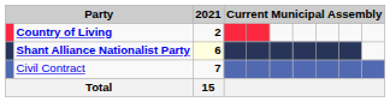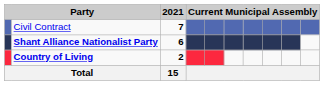rows swapped: Civil Contract <-> Country of Living
Shant Alliance Nationalist Party | 2021: lightyellow background -> no background
